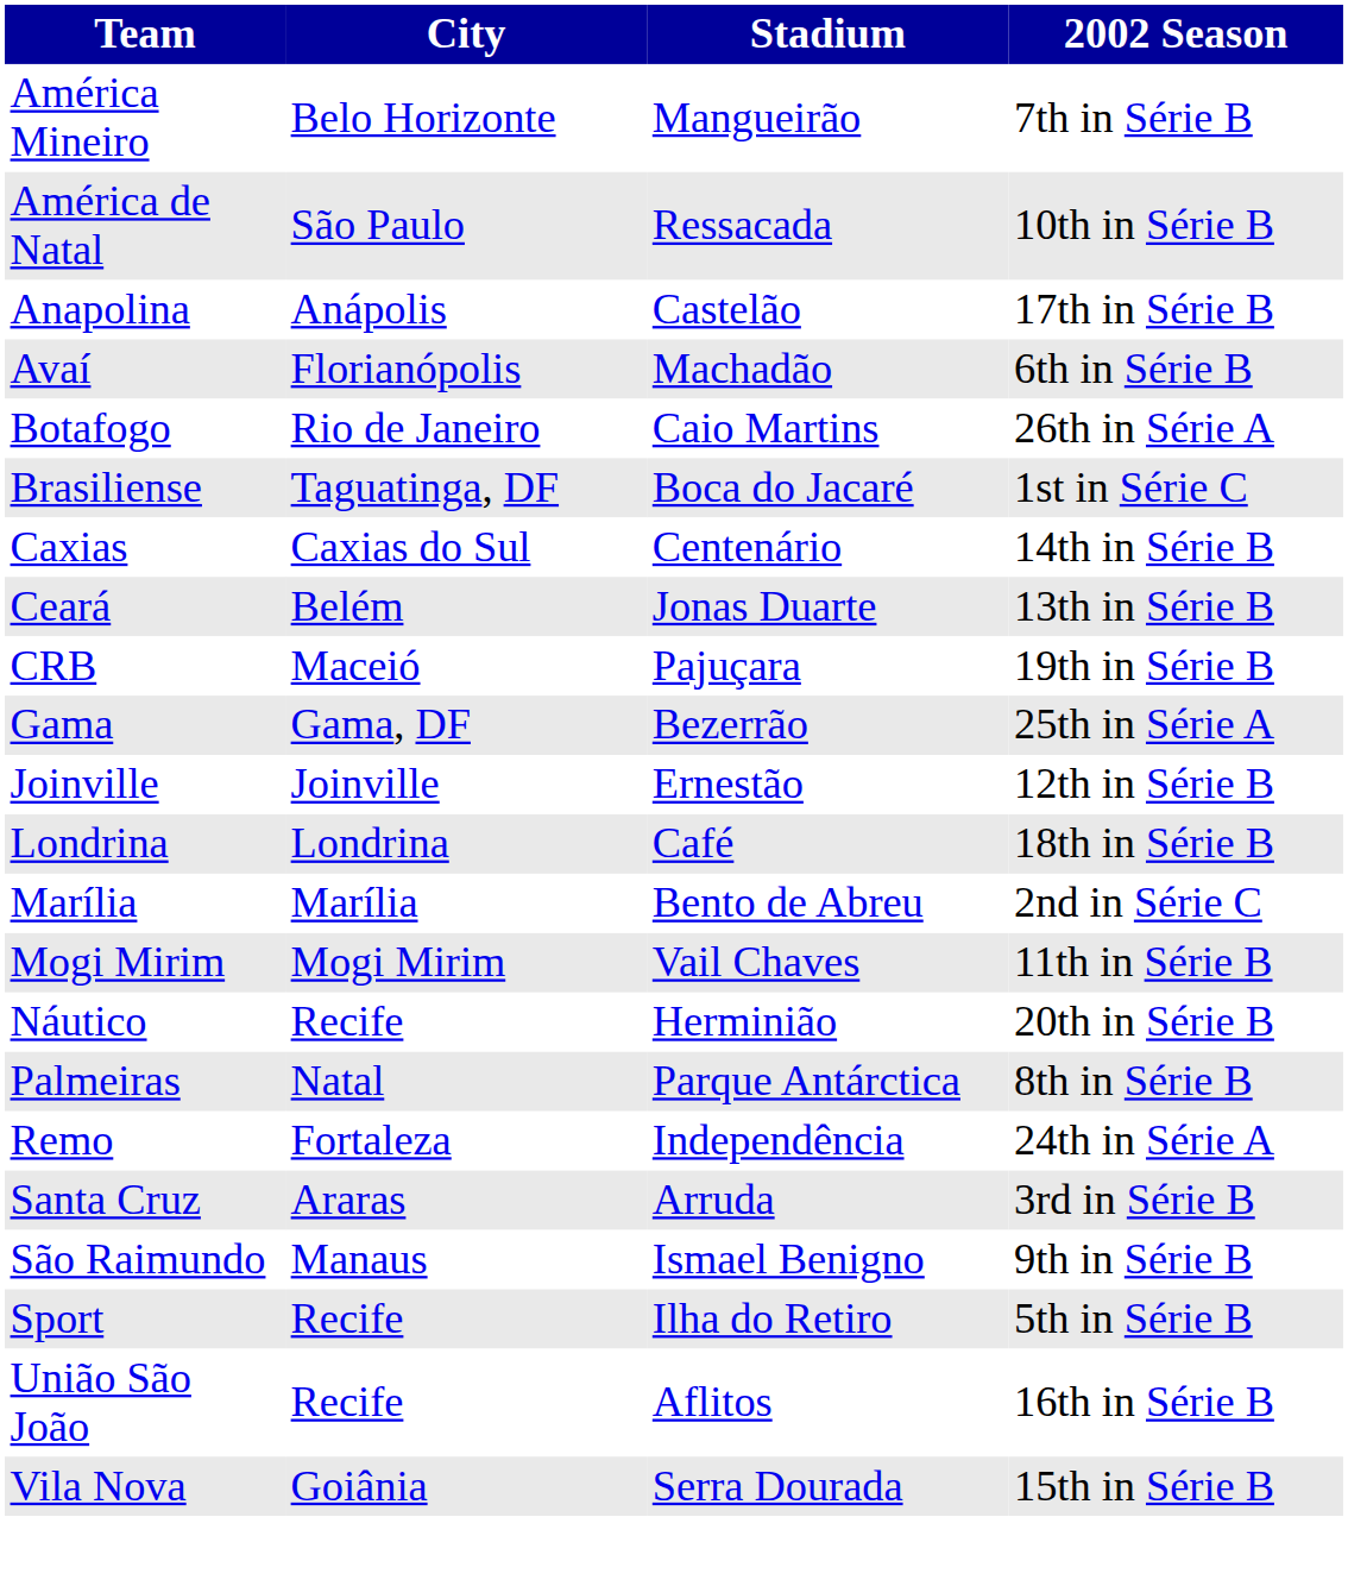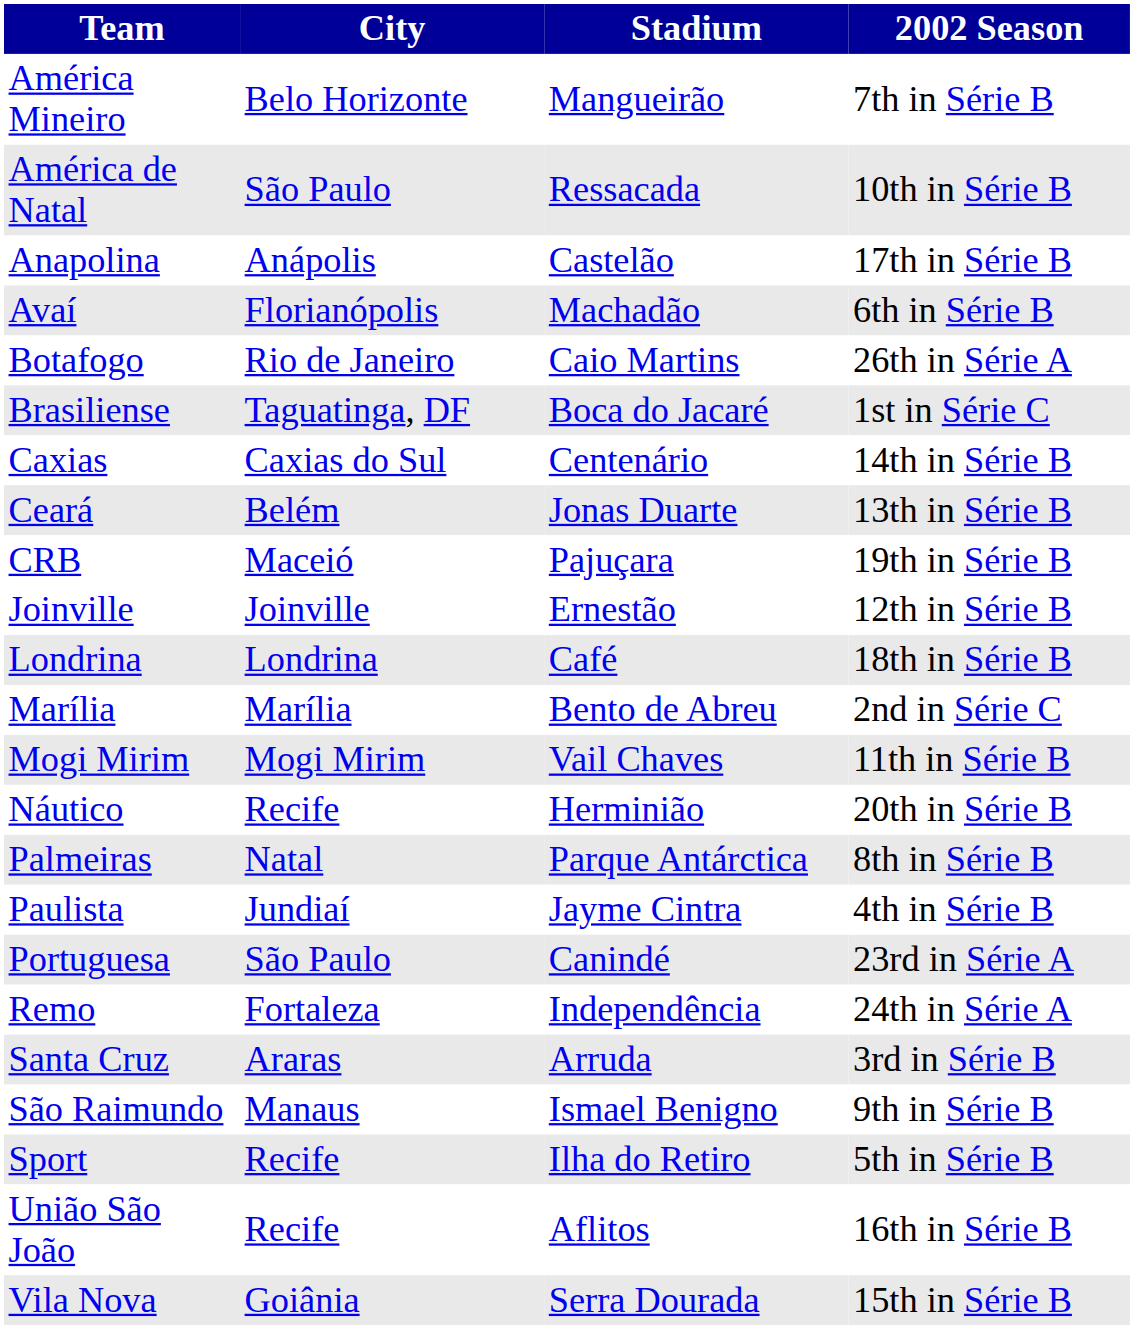- row: Gama | Gama, DF | Bezerrão | 25th in Série A
+ row: Paulista | Jundiaí | Jayme Cintra | 4th in Série B
+ row: Portuguesa | São Paulo | Canindé | 23rd in Série A
